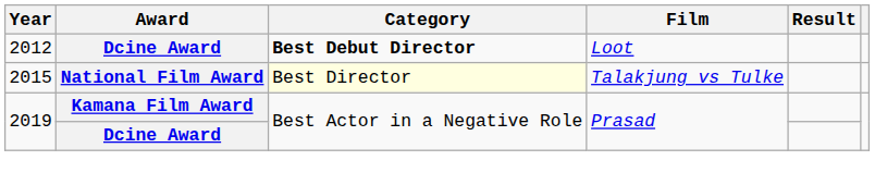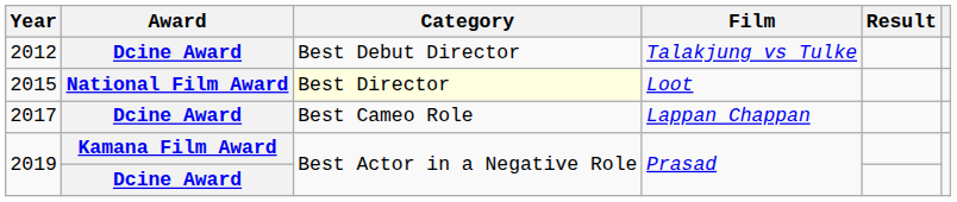2012 | Category: bold -> normal
2012 | Film: Loot -> Talakjung vs Tulke
2015 | Film: Talakjung vs Tulke -> Loot
+ row: 2017 | Dcine Award | Best Cameo Role | Lappan Chappan
